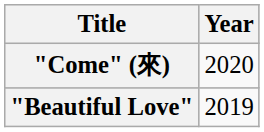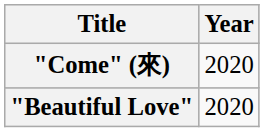"Beautiful Love" | Year: 2019 -> 2020
